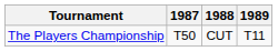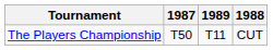columns swapped: 1988 <-> 1989
